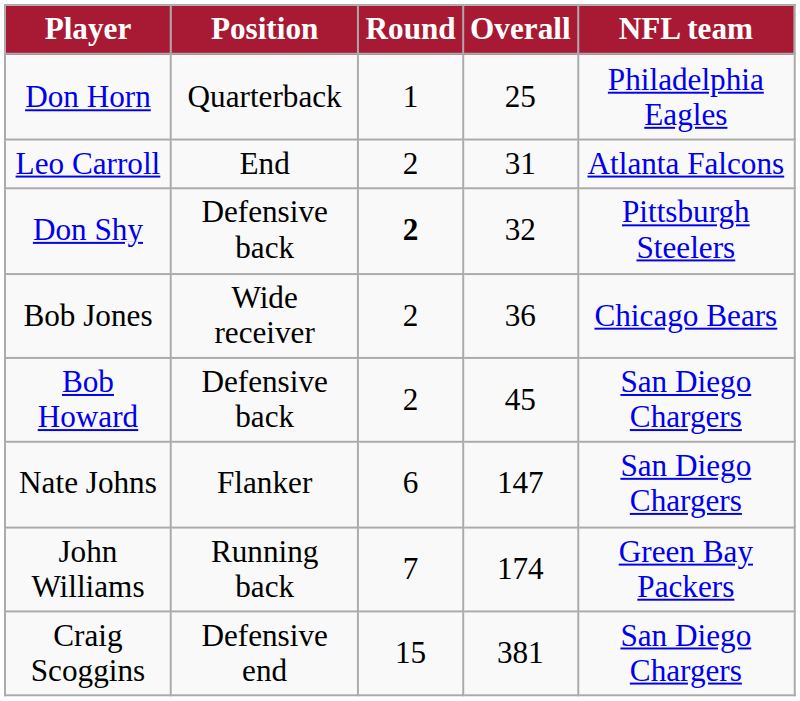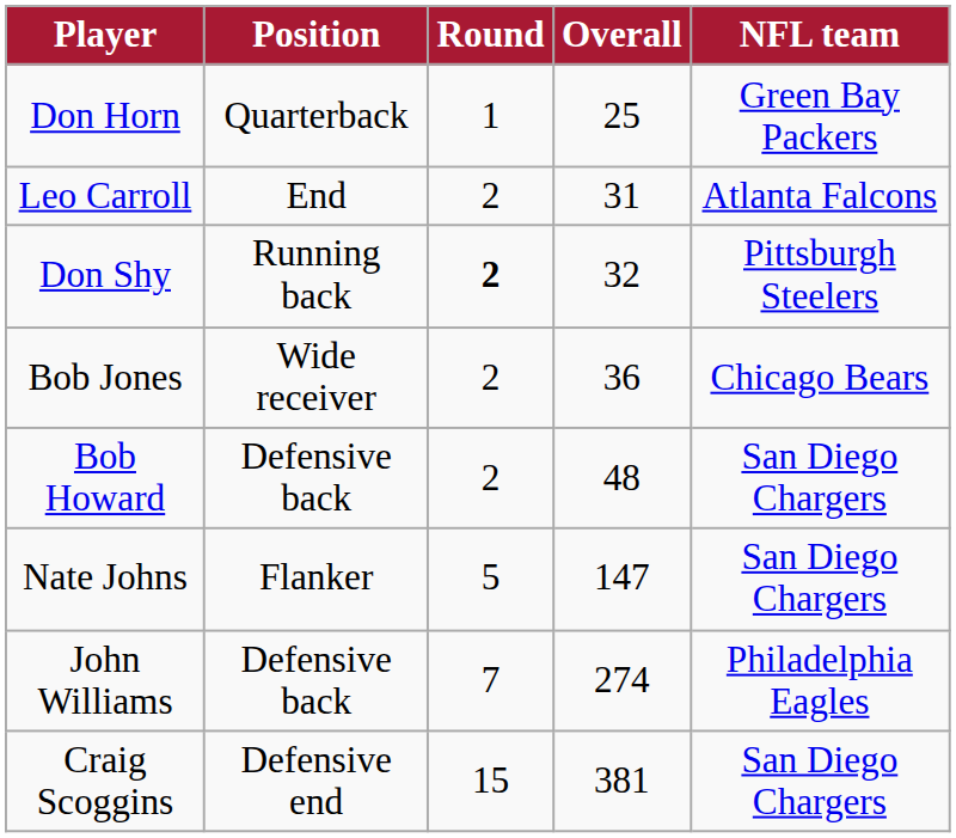Don Horn | NFL team: Philadelphia Eagles -> Green Bay Packers
Don Shy | Position: Defensive back -> Running back
Bob Howard | Overall: 45 -> 48
Nate Johns | Round: 6 -> 5
John Williams | Position: Running back -> Defensive back
John Williams | Overall: 174 -> 274
John Williams | NFL team: Green Bay Packers -> Philadelphia Eagles
